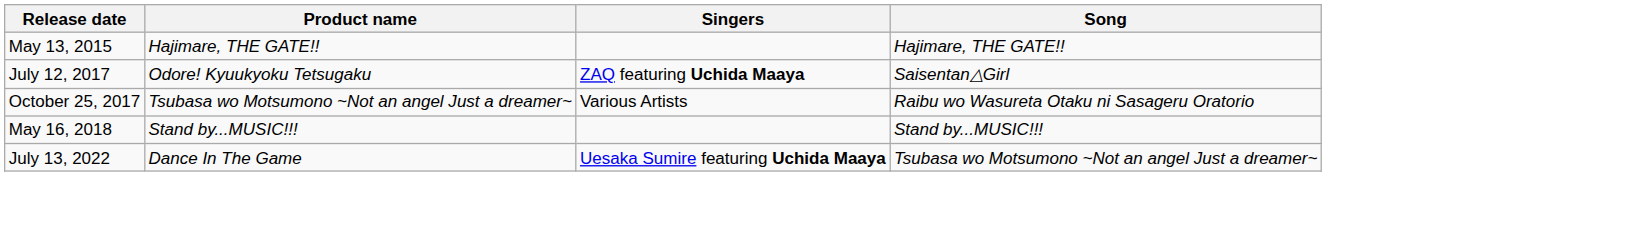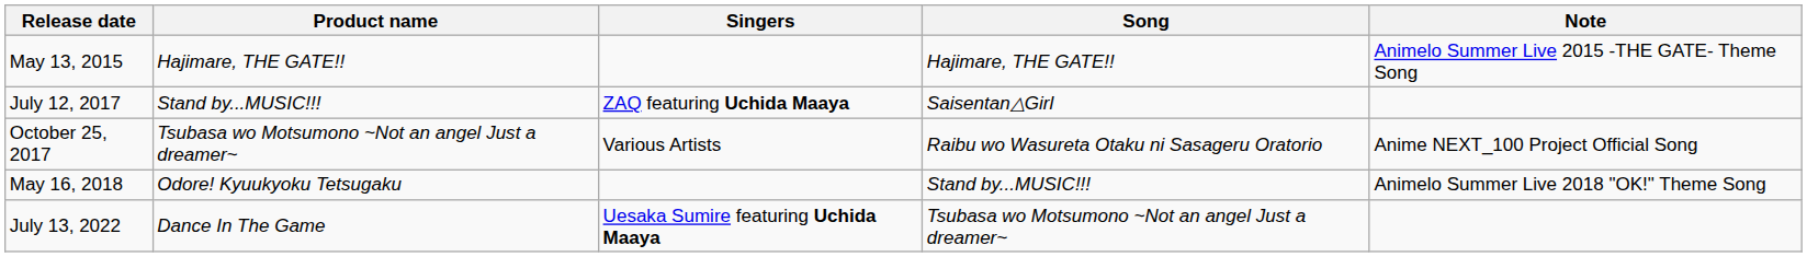+ column: Note | Animelo Summer Live 2015 -THE GATE- Theme Song | Anime NEXT_100 Project Official Song | Animelo Summer Live 2018 "OK!" Theme Song
July 12, 2017 | Product name: Odore! Kyuukyoku Tetsugaku -> Stand by...MUSIC!!!
May 16, 2018 | Product name: Stand by...MUSIC!!! -> Odore! Kyuukyoku Tetsugaku
